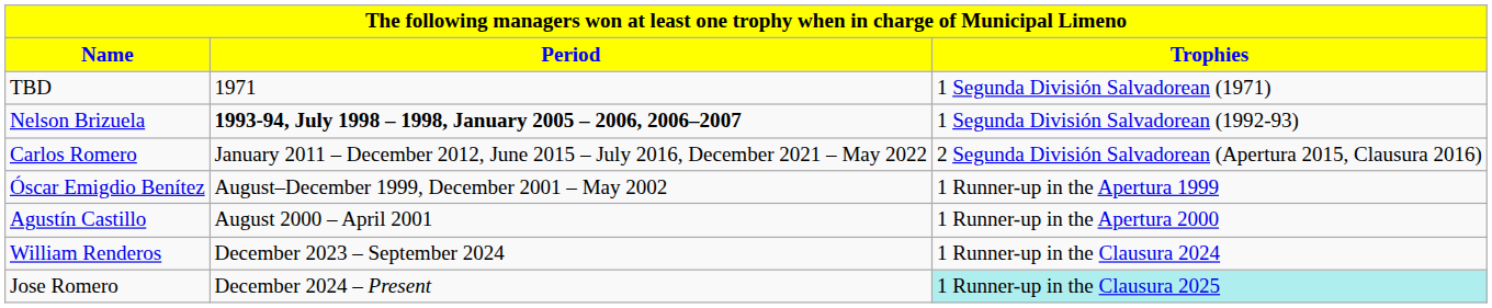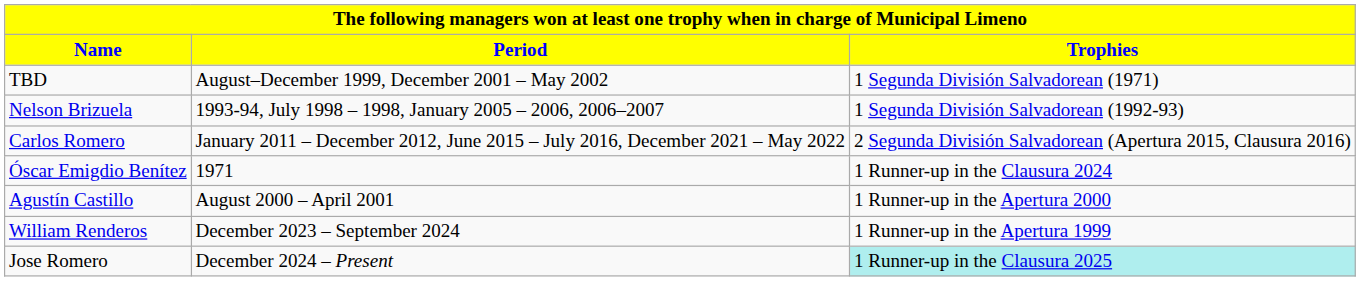TBD | Period: 1971 -> August–December 1999, December 2001 – May 2002
Nelson Brizuela | Period: bold -> normal
Óscar Emigdio Benítez | Period: August–December 1999, December 2001 – May 2002 -> 1971
Óscar Emigdio Benítez | Trophies: 1 Runner-up in the Apertura 1999 -> 1 Runner-up in the Clausura 2024
William Renderos | Trophies: 1 Runner-up in the Clausura 2024 -> 1 Runner-up in the Apertura 1999
